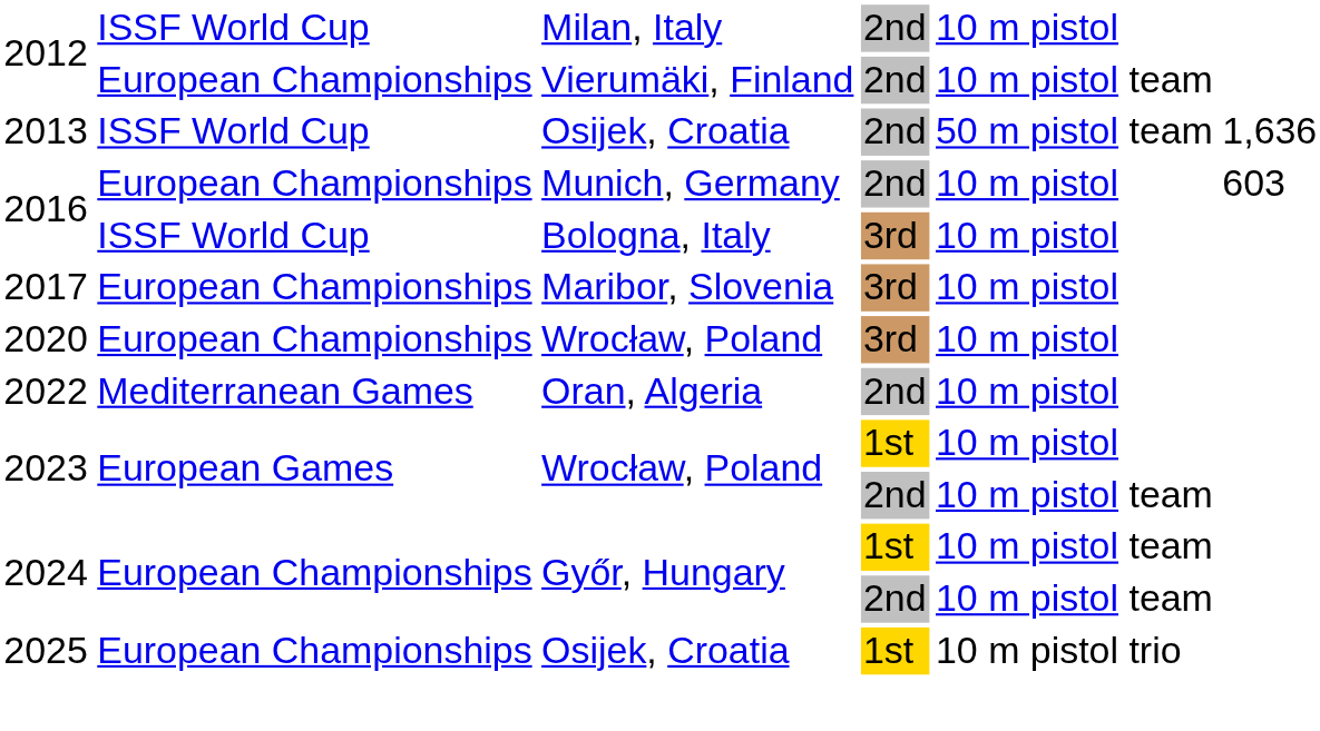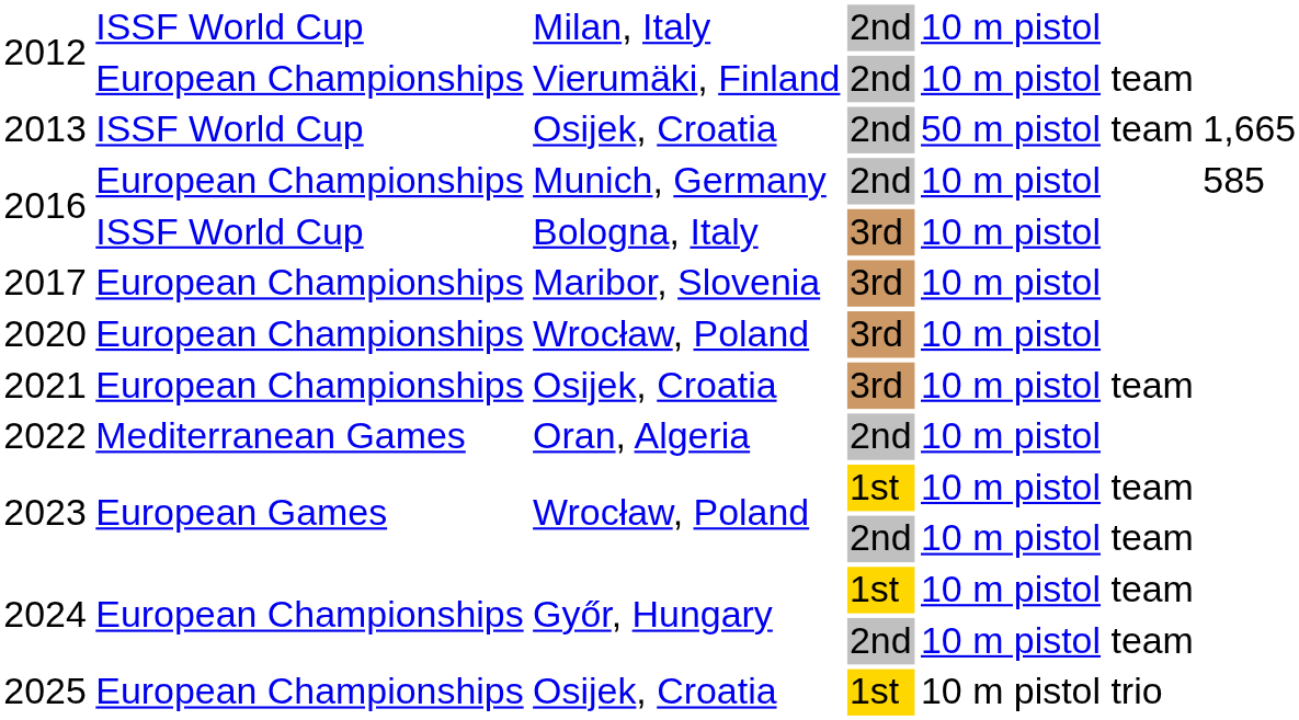2013 | column 6: 1,636 -> 1,665
2016 / 2nd | column 6: 603 -> 585
+ row: 2021 | European Championships | Osijek, Croatia | 3rd | 10 m pistol team
2023 / 1st | column 5: 10 m pistol -> 10 m pistol team
